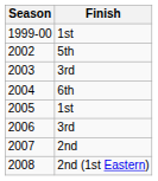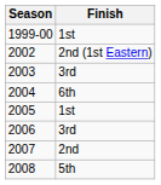2002 | Finish: 5th -> 2nd (1st Eastern)
2008 | Finish: 2nd (1st Eastern) -> 5th
